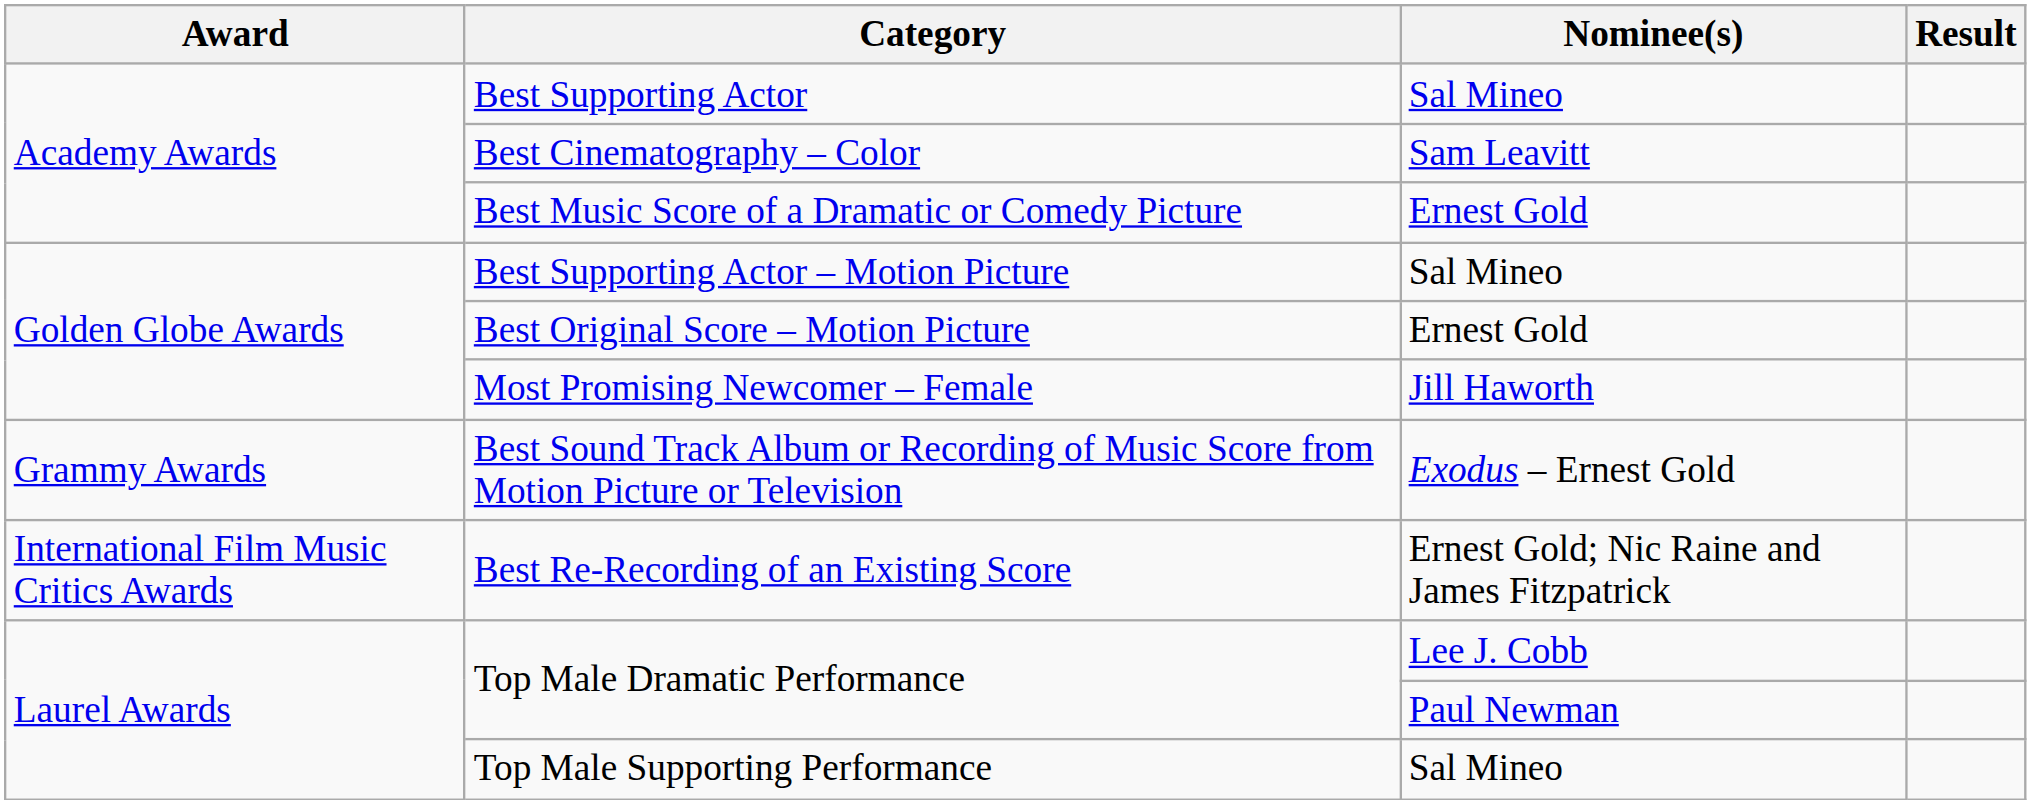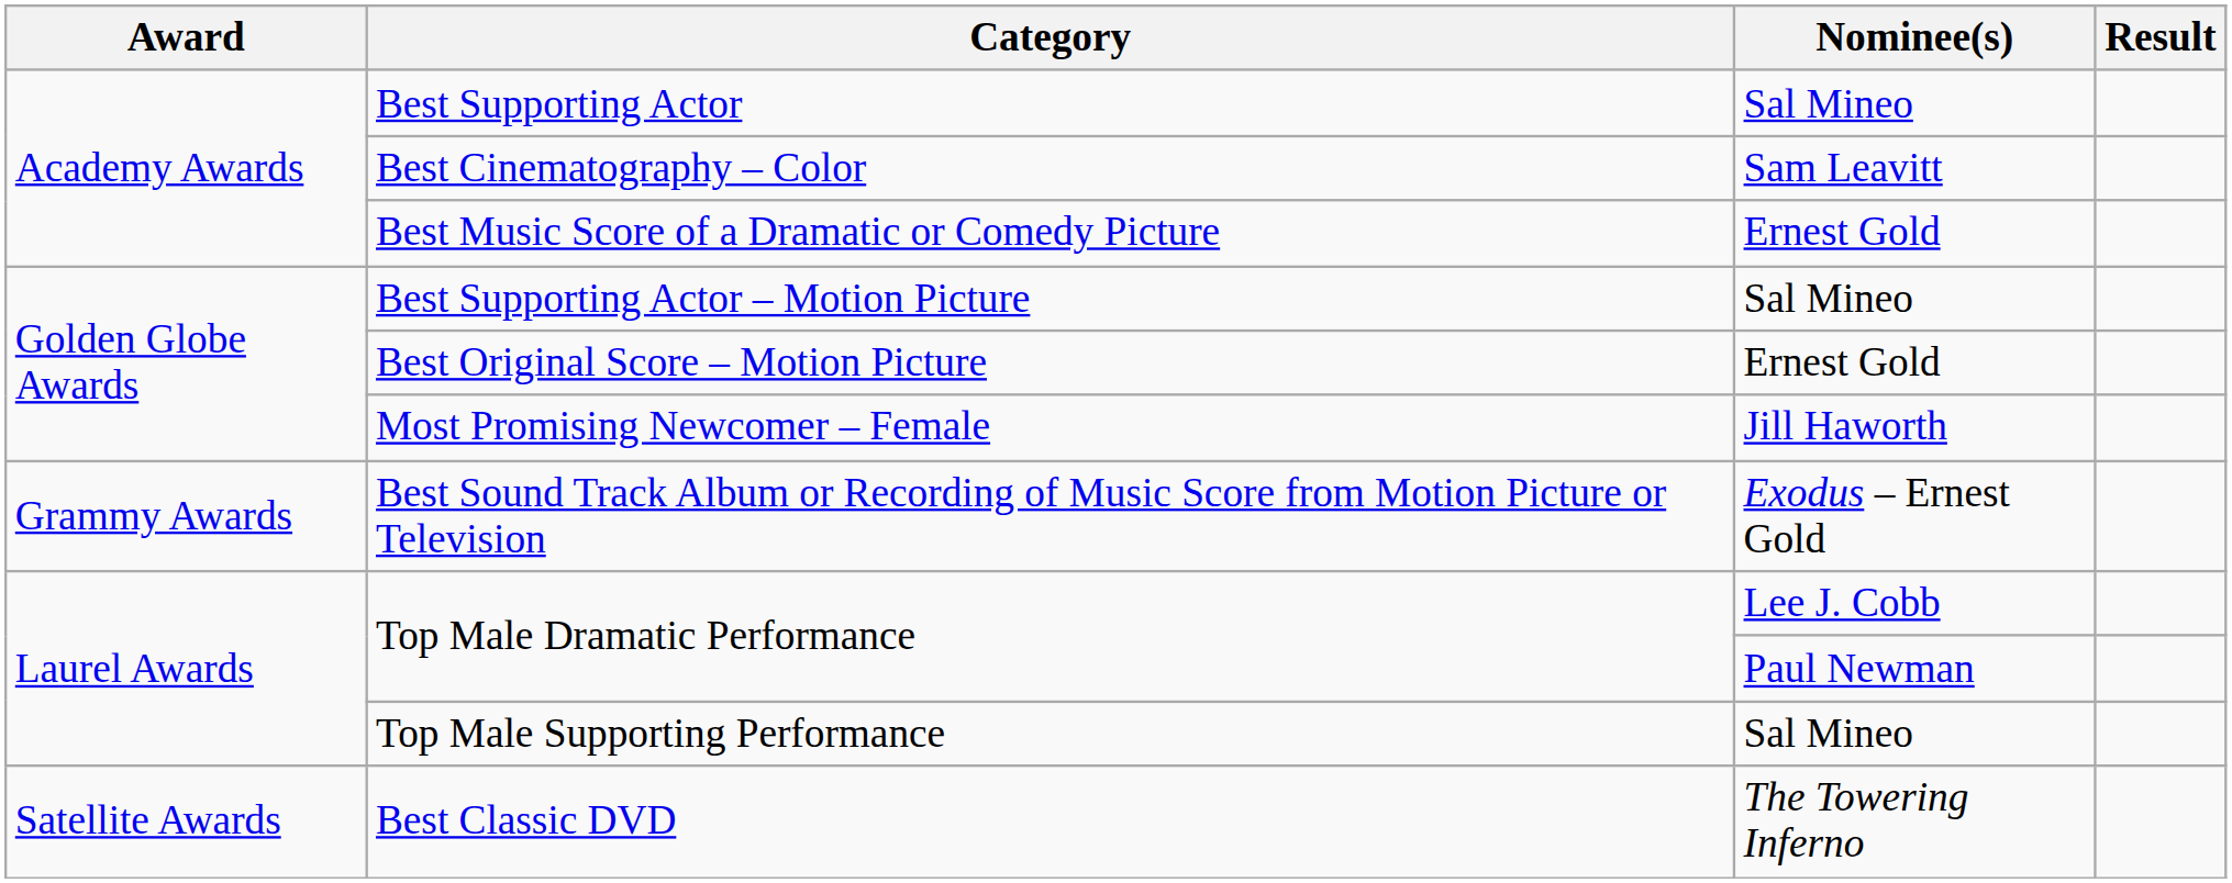- row: International Film Music Critics Awards | Best Re-Recording of an Existing Score | Ernest Gold; Nic Raine and James Fitzpatrick
+ row: Satellite Awards | Best Classic DVD | The Towering Inferno
